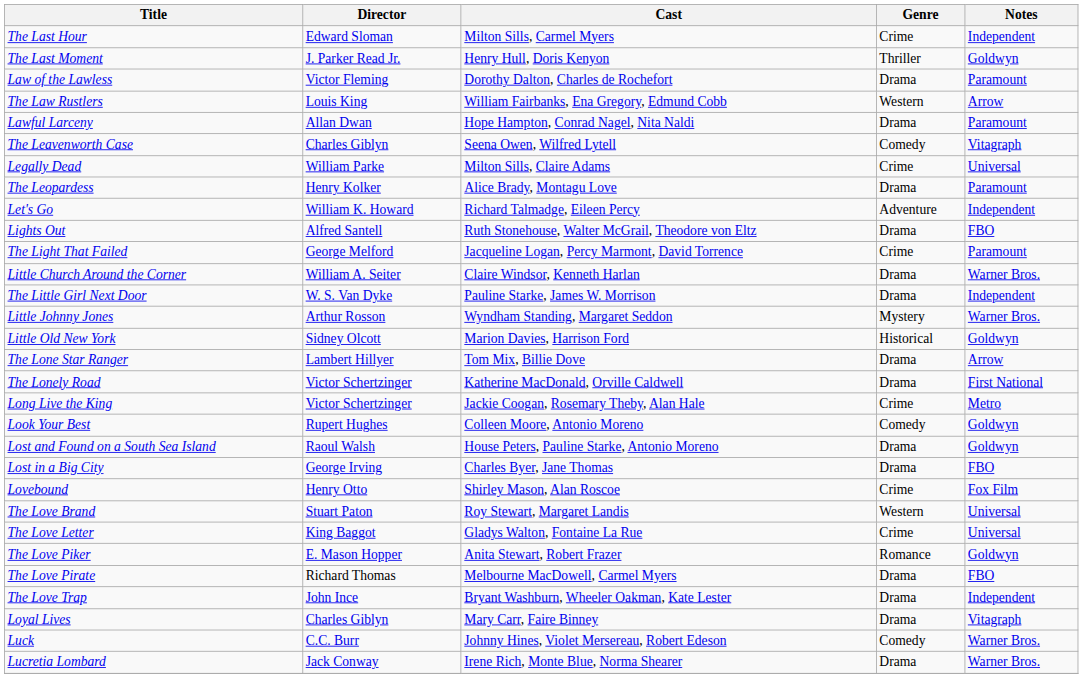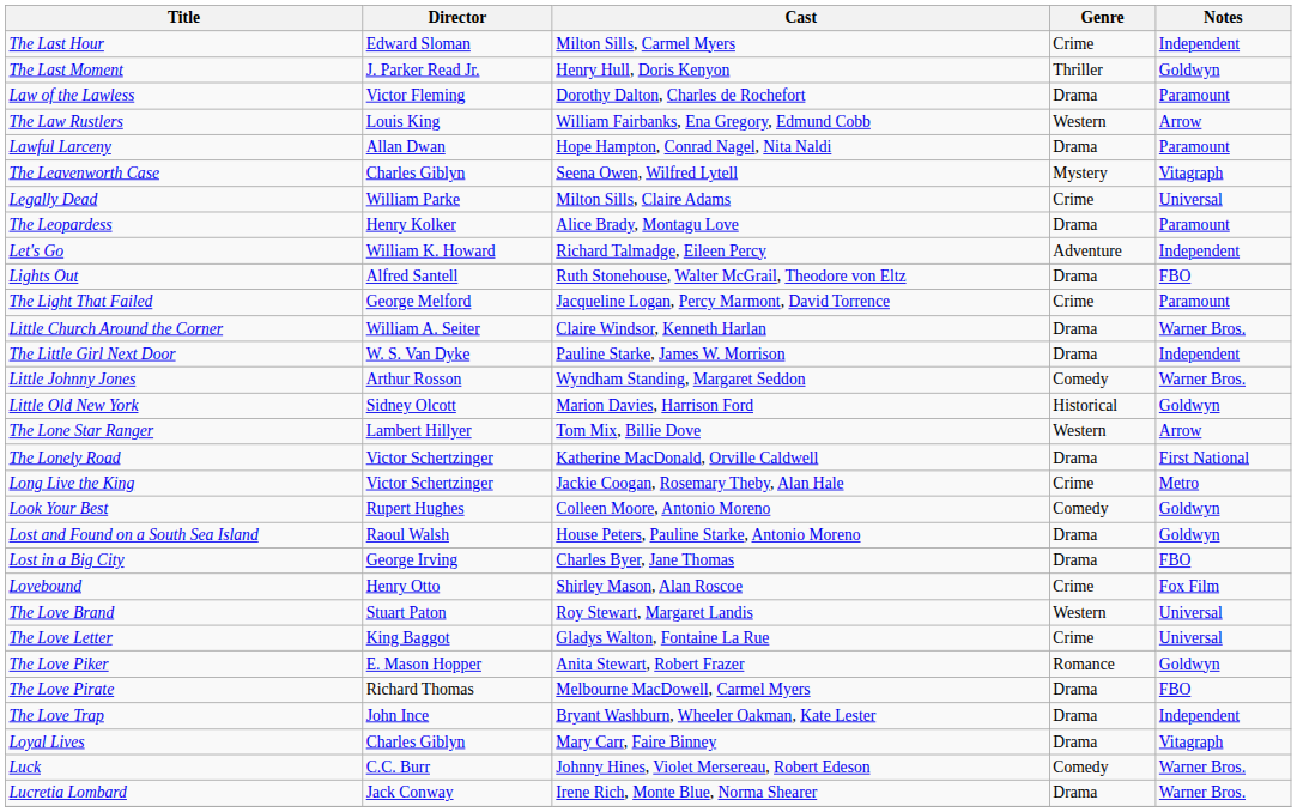The Leavenworth Case | Genre: Comedy -> Mystery
Little Johnny Jones | Genre: Mystery -> Comedy
The Lone Star Ranger | Genre: Drama -> Western
